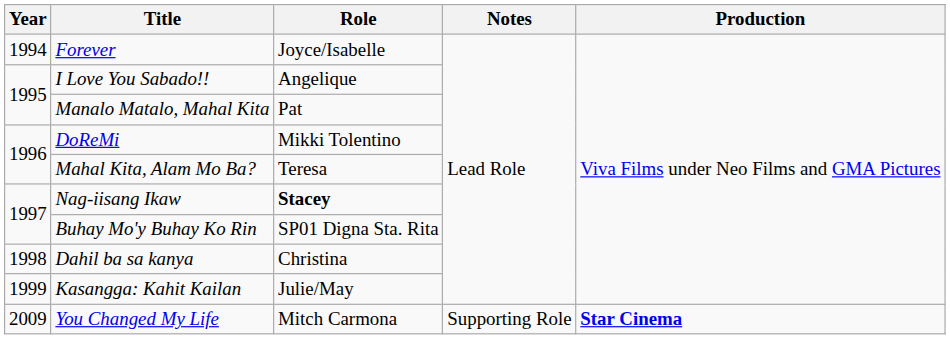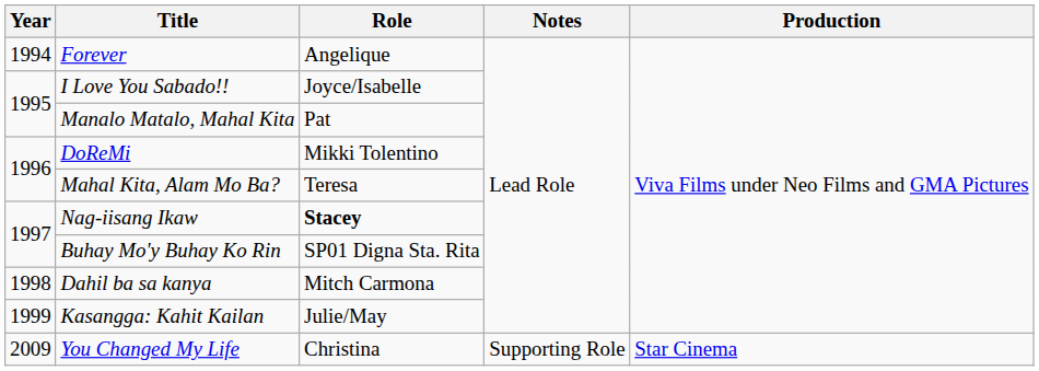Forever | Role: Joyce/Isabelle -> Angelique
I Love You Sabado!! | Role: Angelique -> Joyce/Isabelle
Dahil ba sa kanya | Role: Christina -> Mitch Carmona
You Changed My Life | Role: Mitch Carmona -> Christina
You Changed My Life | Production: bold -> normal
